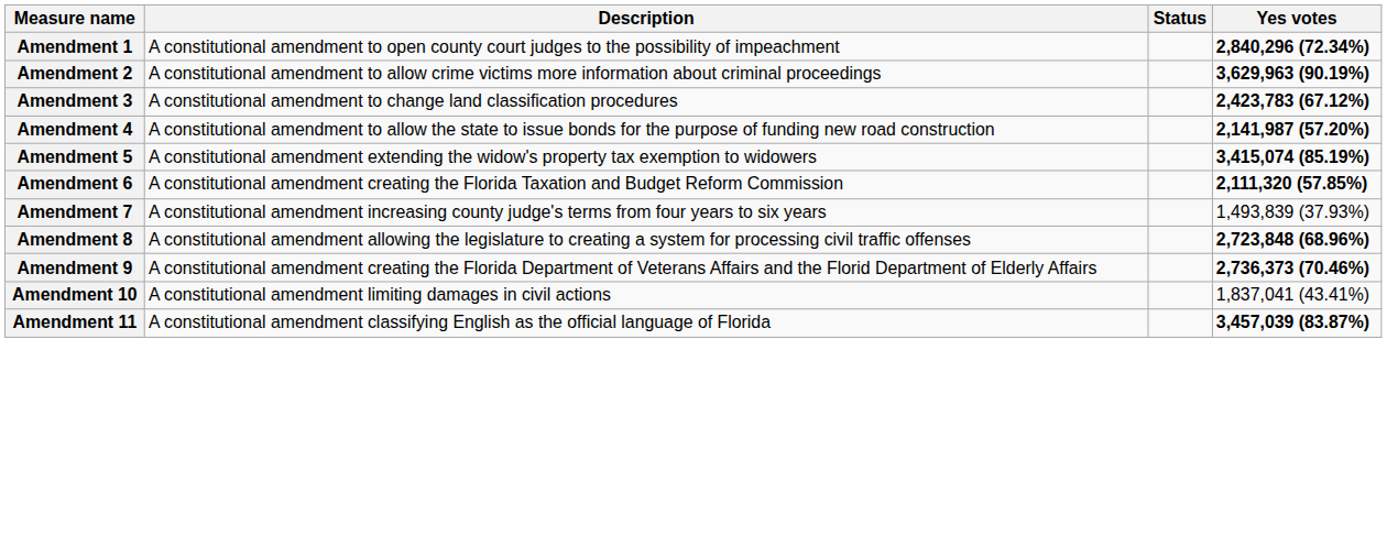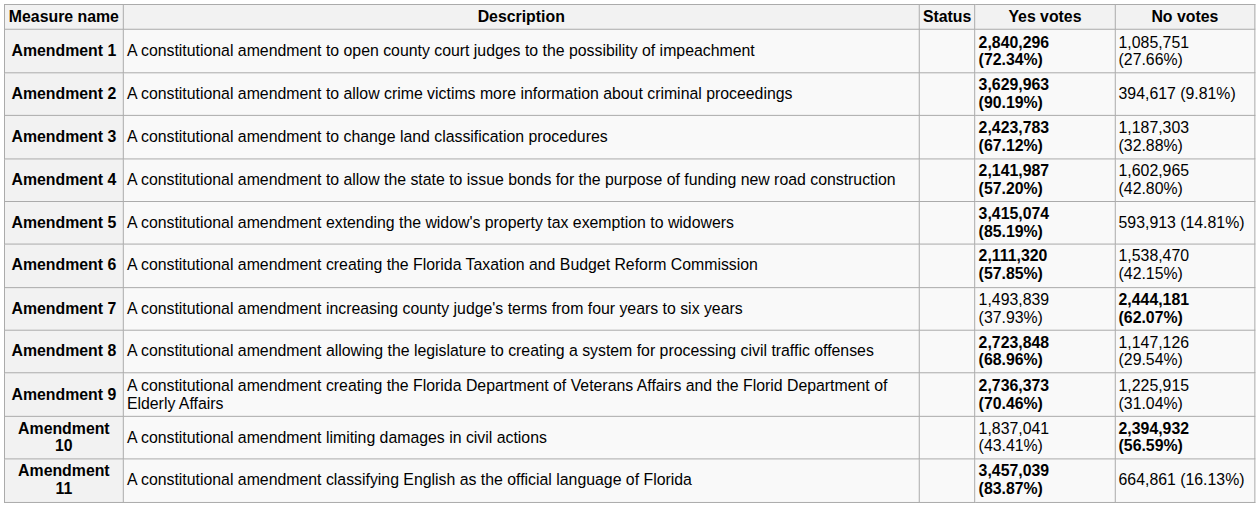+ column: No votes | 1,085,751 (27.66%) | 394,617 (9.81%) | 1,187,303 (32.88%) | 1,602,965 (42.80%) | 593,913 (14.81%) | 1,538,470 (42.15%) | 2,444,181 (62.07%) | 1,147,126 (29.54%) | 1,225,915 (31.04%) | 2,394,932 (56.59%) | 664,861 (16.13%)
